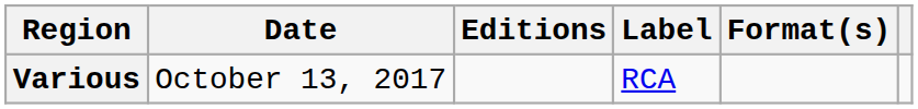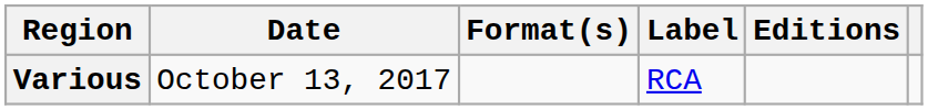columns swapped: Format(s) <-> Editions
